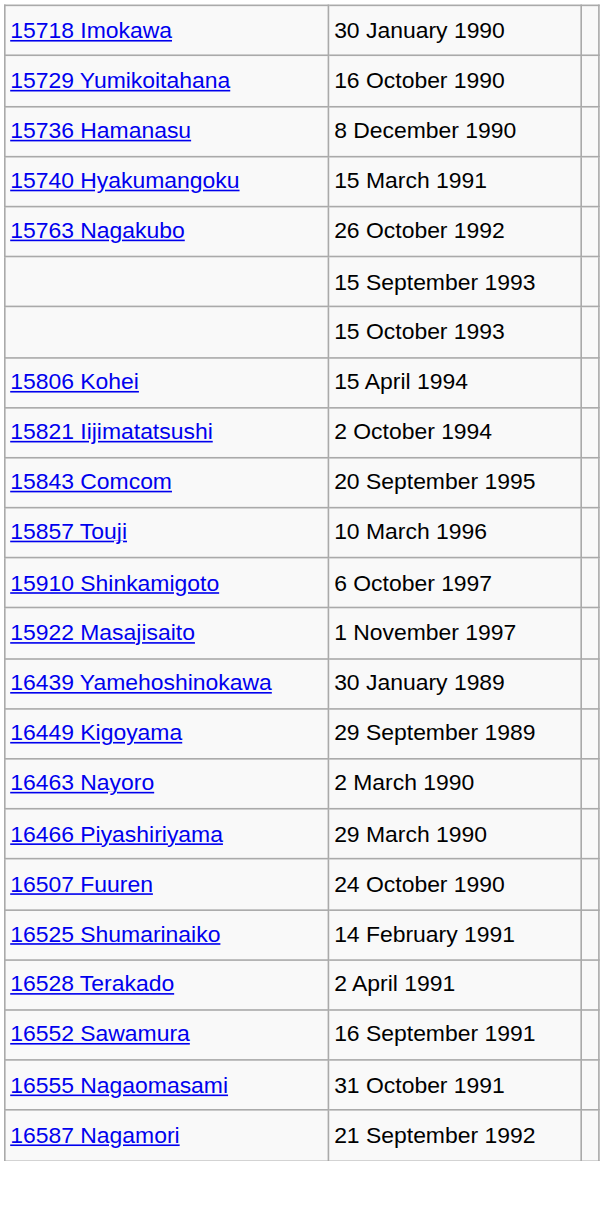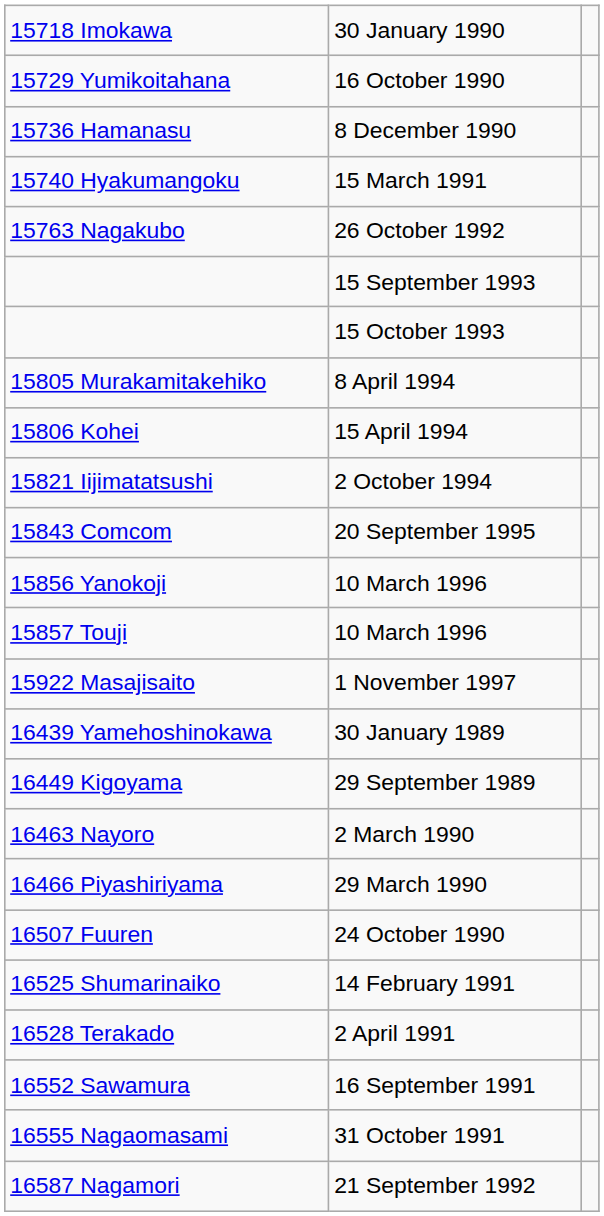+ row: 15805 Murakamitakehiko | 8 April 1994
+ row: 15856 Yanokoji | 10 March 1996
- row: 15910 Shinkamigoto | 6 October 1997
